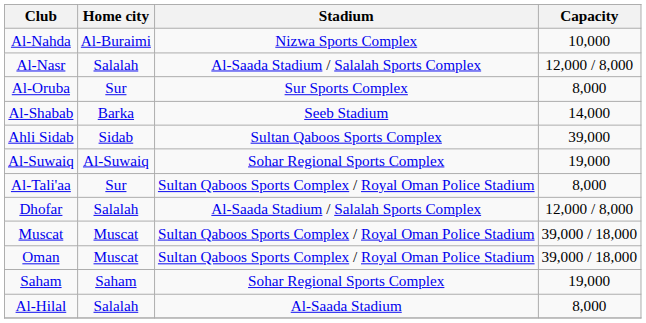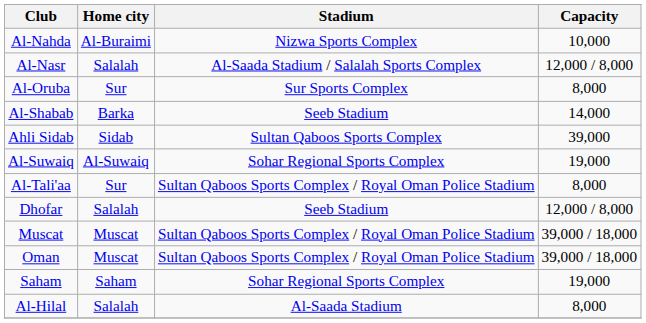Dhofar | Stadium: Al-Saada Stadium / Salalah Sports Complex -> Seeb Stadium
